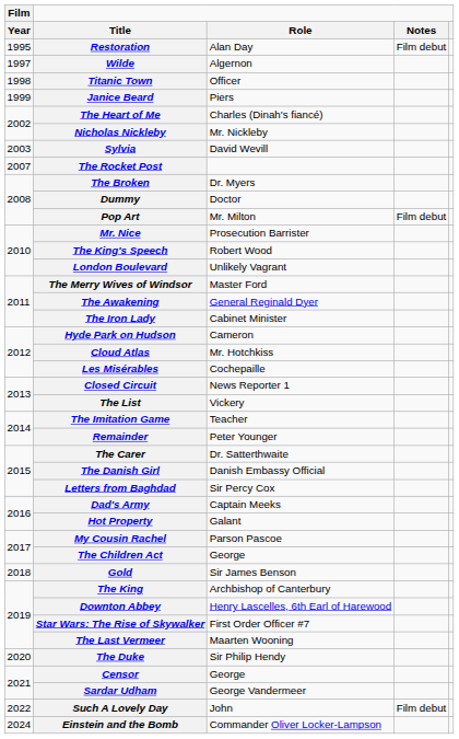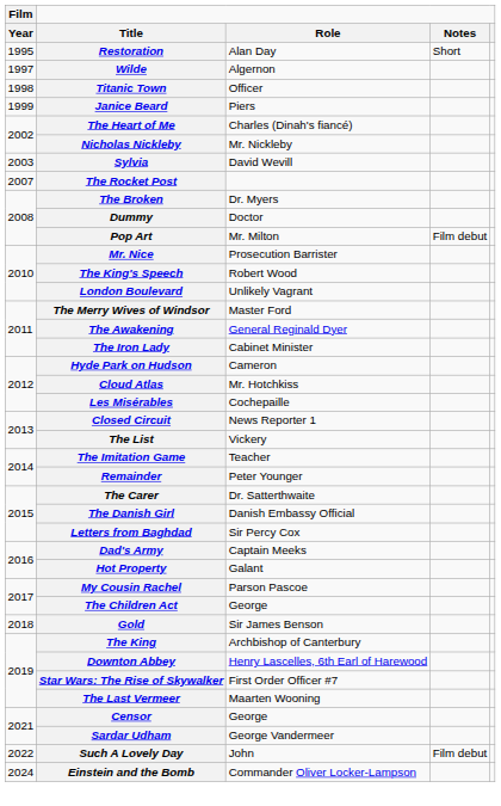Restoration | Notes: Film debut -> Short
- row: 2020 | The Duke | Sir Philip Hendy
